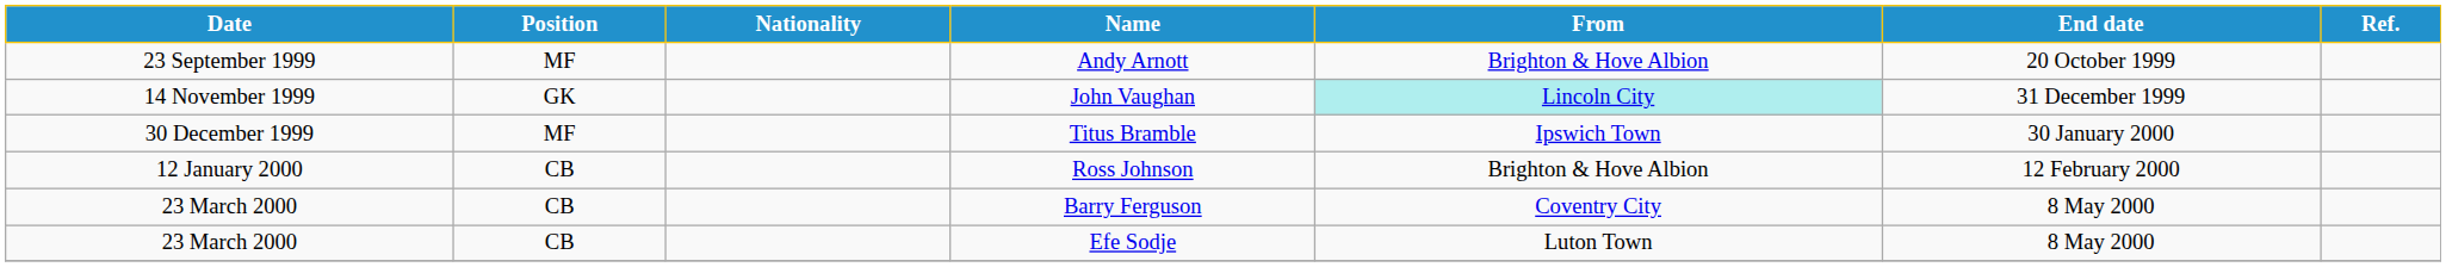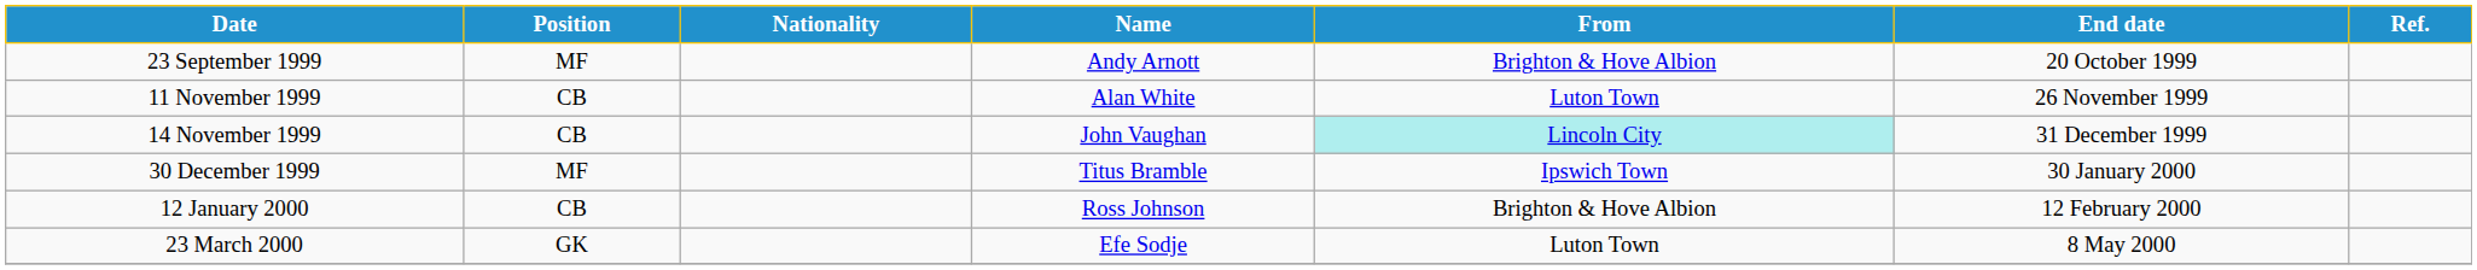+ row: 11 November 1999 | CB | Alan White | Luton Town | 26 November 1999
John Vaughan | Position: GK -> CB
- row: 23 March 2000 | CB | Barry Ferguson | Coventry City | 8 May 2000
Efe Sodje | Position: CB -> GK
